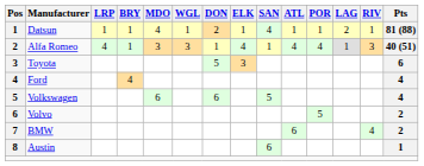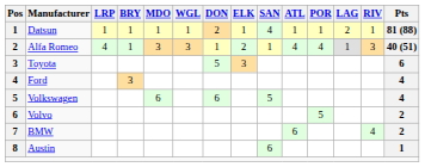Datsun | MDO: 4 -> 1
Alfa Romeo | ELK: 4 -> 2
Ford | BRY: 4 -> 3
